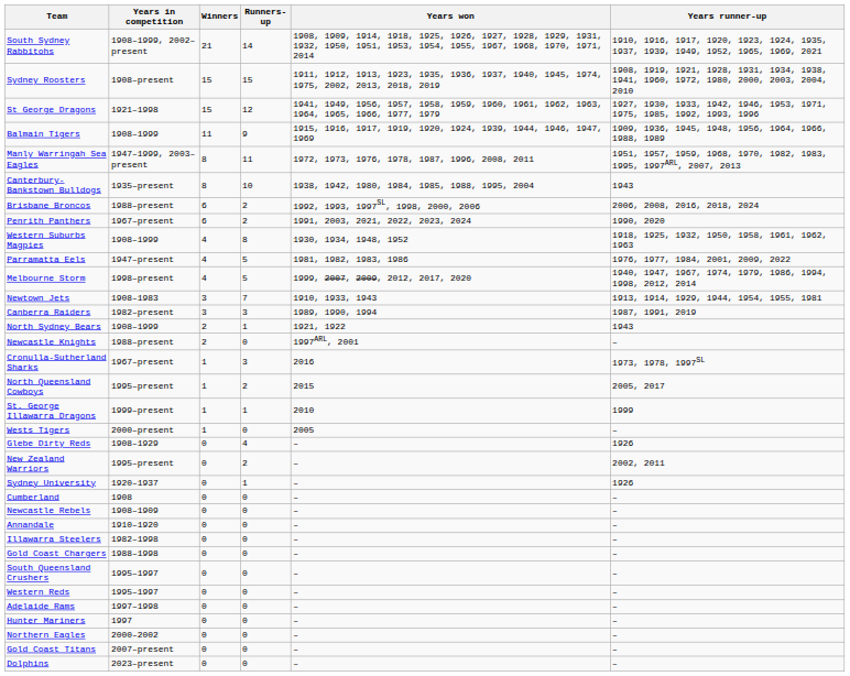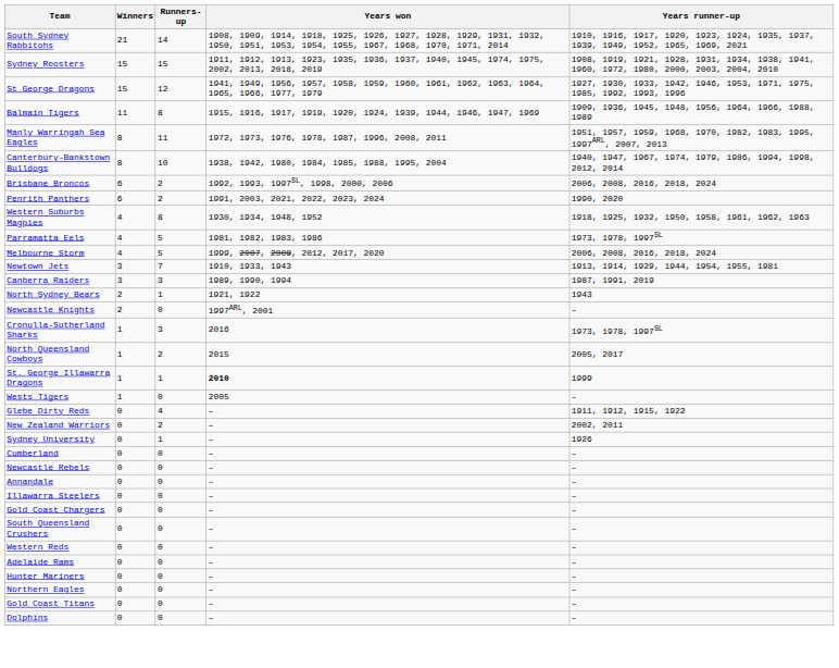- column: Years in competition | 1908–1999, 2002–present | 1908–present | 1921–1998 | 1908–1999 | 1947–1999, 2003–present | 1935–present | 1988–present | 1967–present | 1908–1999 | 1947–present | 1998–present | 1908–1983 | 1982–present | 1908–1999 | 1988–present | 1967–present | 1995–present | 1999–present | 2000–present | 1908–1929 | 1995–present | 1920–1937 | 1908 | 1908–1909 | 1910–1920 | 1982–1998 | 1988–1998 | 1995–1997 | 1995–1997 | 1997–1998 | 1997 | 2000–2002 | 2007–present | 2023–present
Balmain Tigers | Runners-up: 9 -> 8
Canterbury-Bankstown Bulldogs | Years runner-up: 1943 -> 1940, 1947, 1967, 1974, 1979, 1986, 1994, 1998, 2012, 2014
Parramatta Eels | Years runner-up: 1976, 1977, 1984, 2001, 2009, 2022 -> 1973, 1978, 1997SL
Melbourne Storm | Years runner-up: 1940, 1947, 1967, 1974, 1979, 1986, 1994, 1998, 2012, 2014 -> 2006, 2008, 2016, 2018, 2024
St. George Illawarra Dragons | Years won: normal -> bold
Glebe Dirty Reds | Years runner-up: 1926 -> 1911, 1912, 1915, 1922
